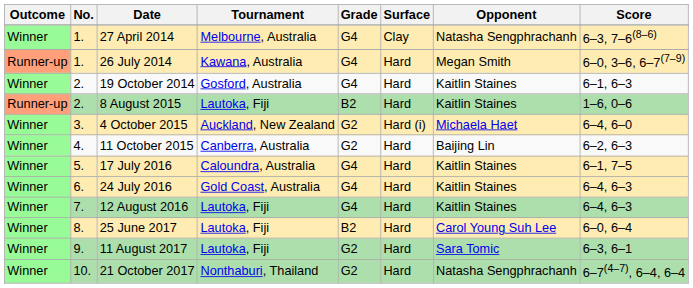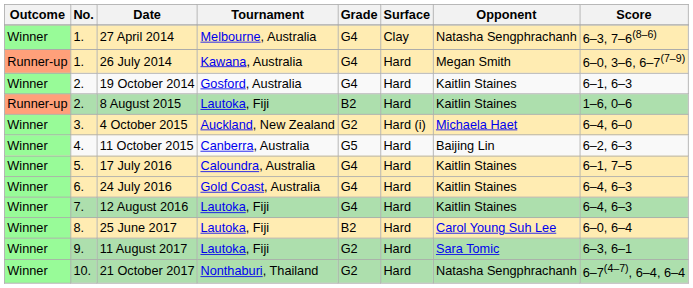11 October 2015 | Grade: G2 -> G5
